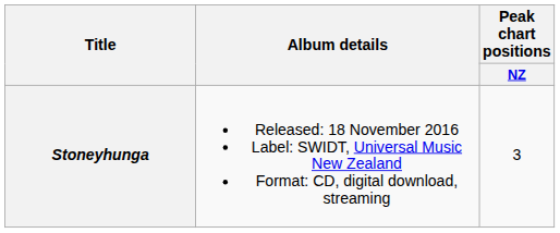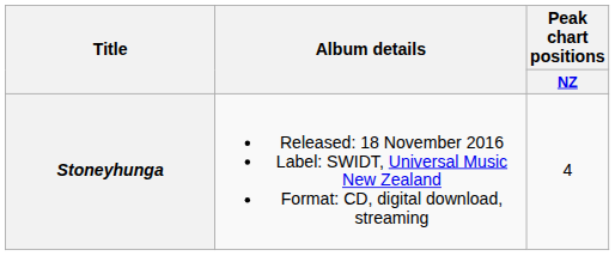Stoneyhunga | Peak chart positions / NZ: 3 -> 4
